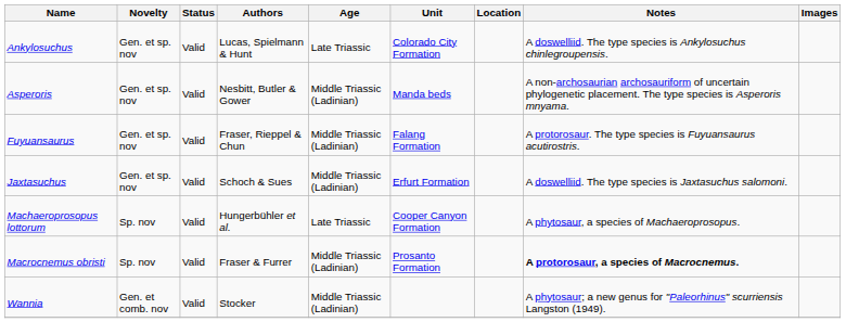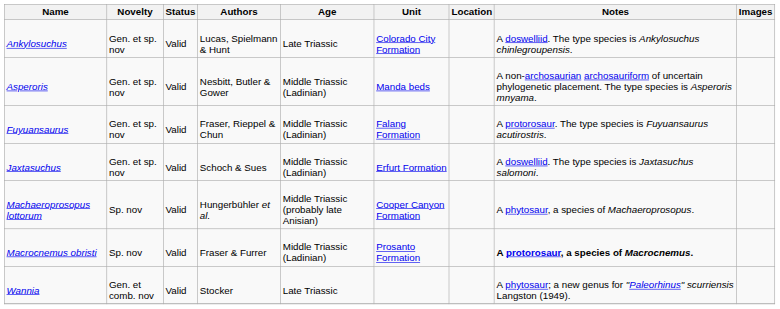Machaeroprosopus lottorum | Age: Late Triassic -> Middle Triassic (probably late Anisian)
Wannia | Age: Middle Triassic (Ladinian) -> Late Triassic
